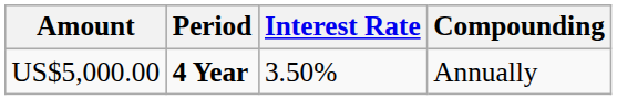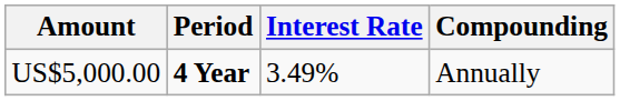US$5,000.00 | Interest Rate: 3.50% -> 3.49%
